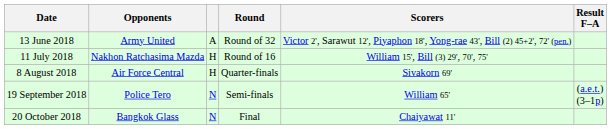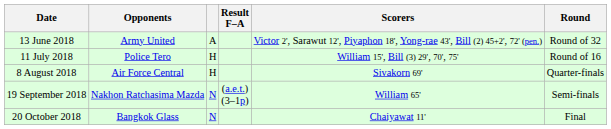columns swapped: Result F–A <-> Round
11 July 2018 | Opponents: Nakhon Ratchasima Mazda -> Police Tero
19 September 2018 | Opponents: Police Tero -> Nakhon Ratchasima Mazda
